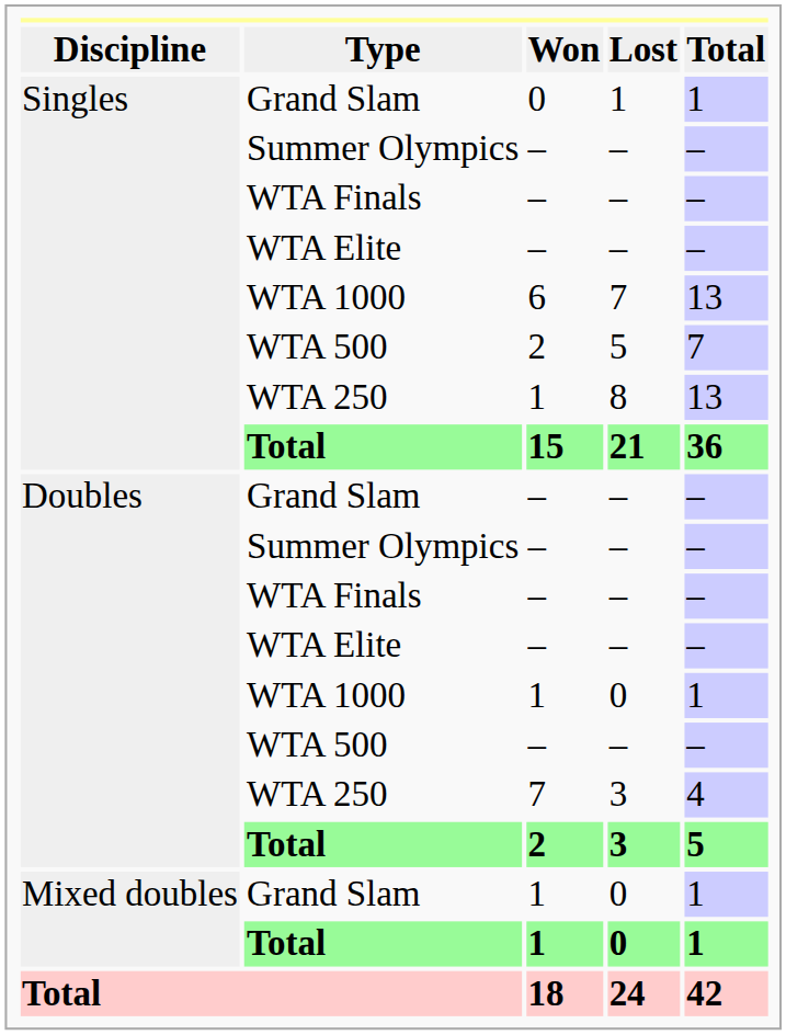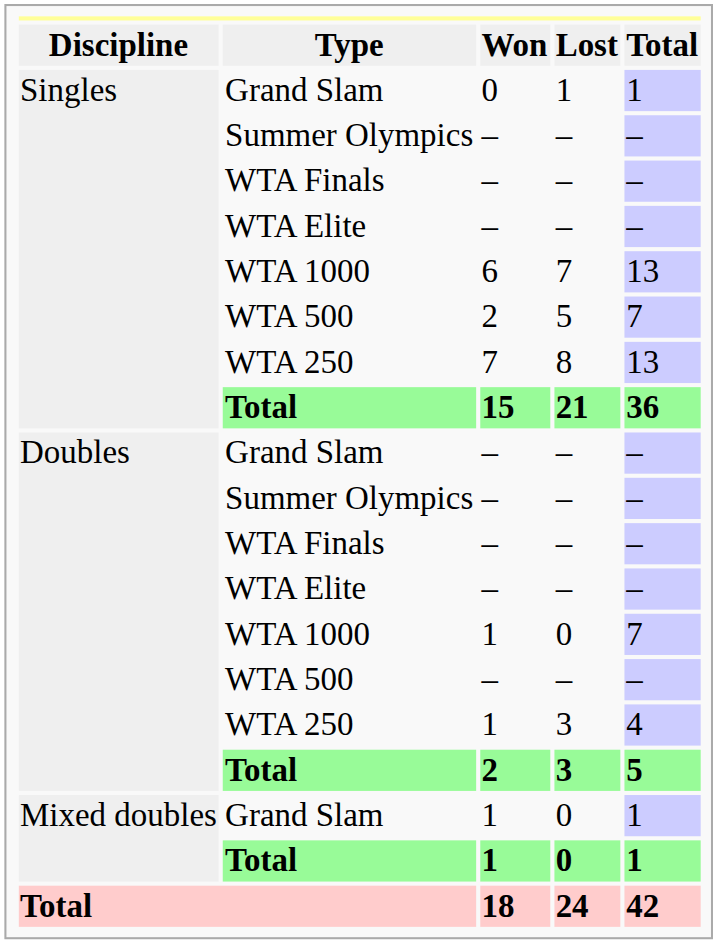8 | Won: 1 -> 7
WTA 1000 / 0 | Total: 1 -> 7
WTA 250 / 3 | Won: 7 -> 1
